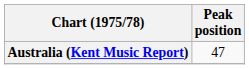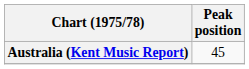Australia (Kent Music Report) | Peak position: 47 -> 45
